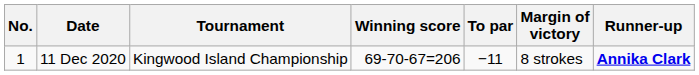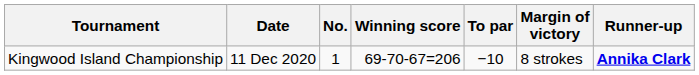columns swapped: No. <-> Tournament
11 Dec 2020 | To par: −11 -> −10
